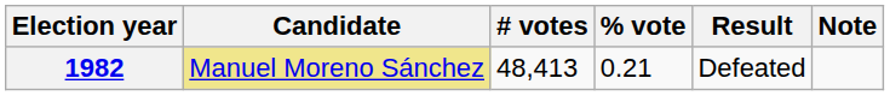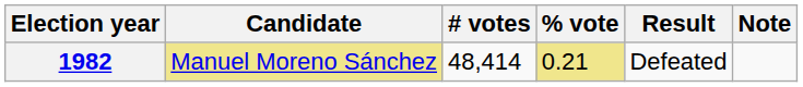1982 | # votes: 48,413 -> 48,414
1982 | % vote: no background -> khaki background
